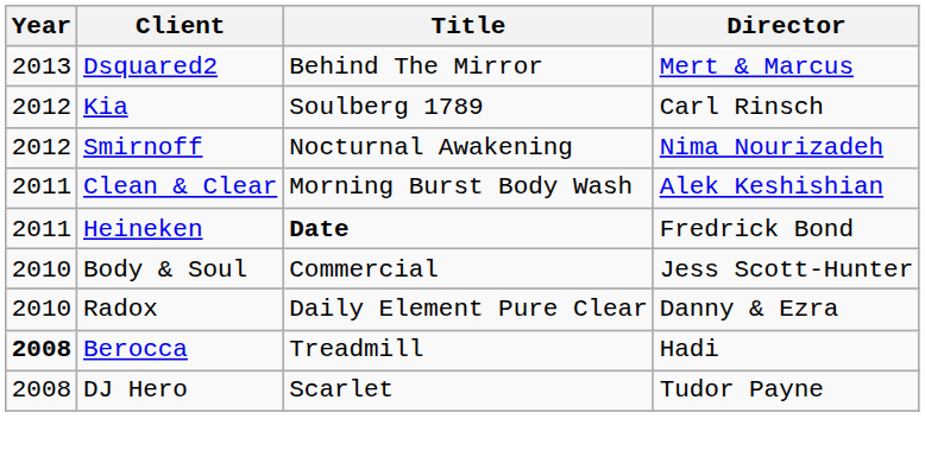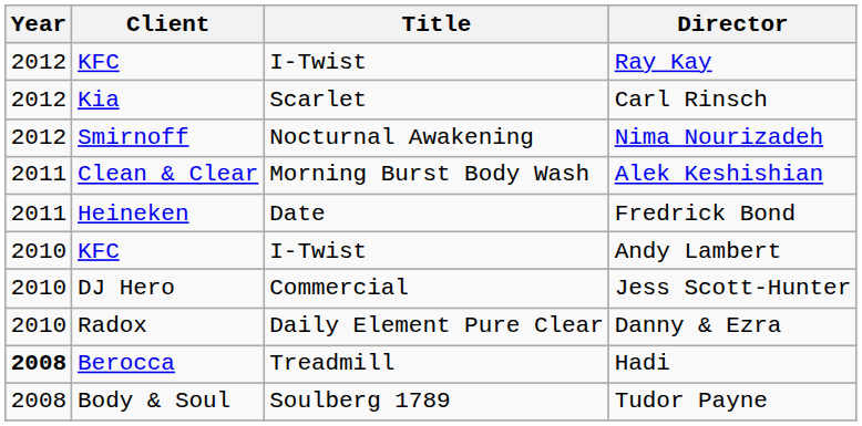- row: 2013 | Dsquared2 | Behind The Mirror | Mert & Marcus
+ row: 2012 | KFC | I-Twist | Ray Kay
Carl Rinsch | Title: Soulberg 1789 -> Scarlet
Fredrick Bond | Title: bold -> normal
+ row: 2010 | KFC | I-Twist | Andy Lambert
Jess Scott-Hunter | Client: Body & Soul -> DJ Hero
Tudor Payne | Client: DJ Hero -> Body & Soul
Tudor Payne | Title: Scarlet -> Soulberg 1789
